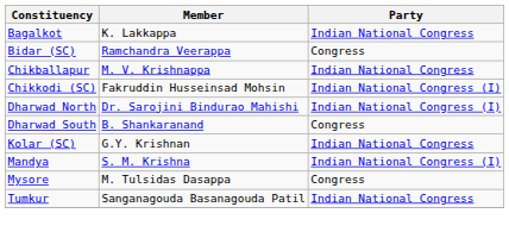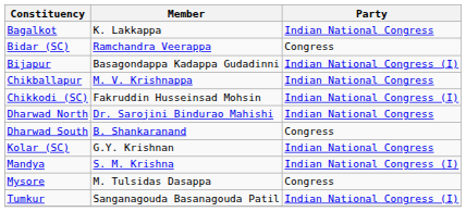+ row: Bijapur | Basagondappa Kadappa Gudadinni | Indian National Congress (I)
Dharwad North | Party: Indian National Congress (I) -> Indian National Congress
Tumkur | Party: Indian National Congress -> Indian National Congress (I)
